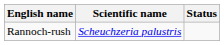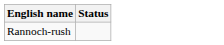- column: Scientific name | Scheuchzeria palustris
